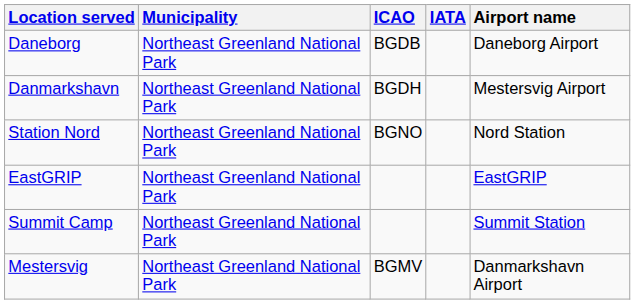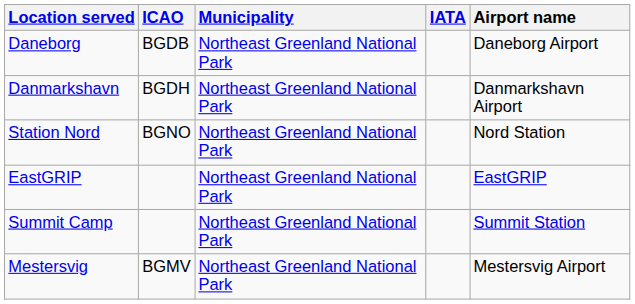columns swapped: Municipality <-> ICAO
Danmarkshavn | Airport name: Mestersvig Airport -> Danmarkshavn Airport
Mestersvig | Airport name: Danmarkshavn Airport -> Mestersvig Airport
